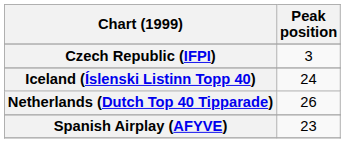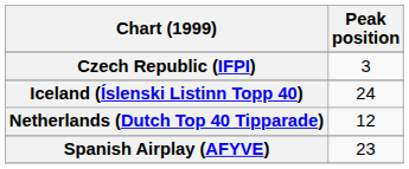Netherlands (Dutch Top 40 Tipparade) | Peak position: 26 -> 12
